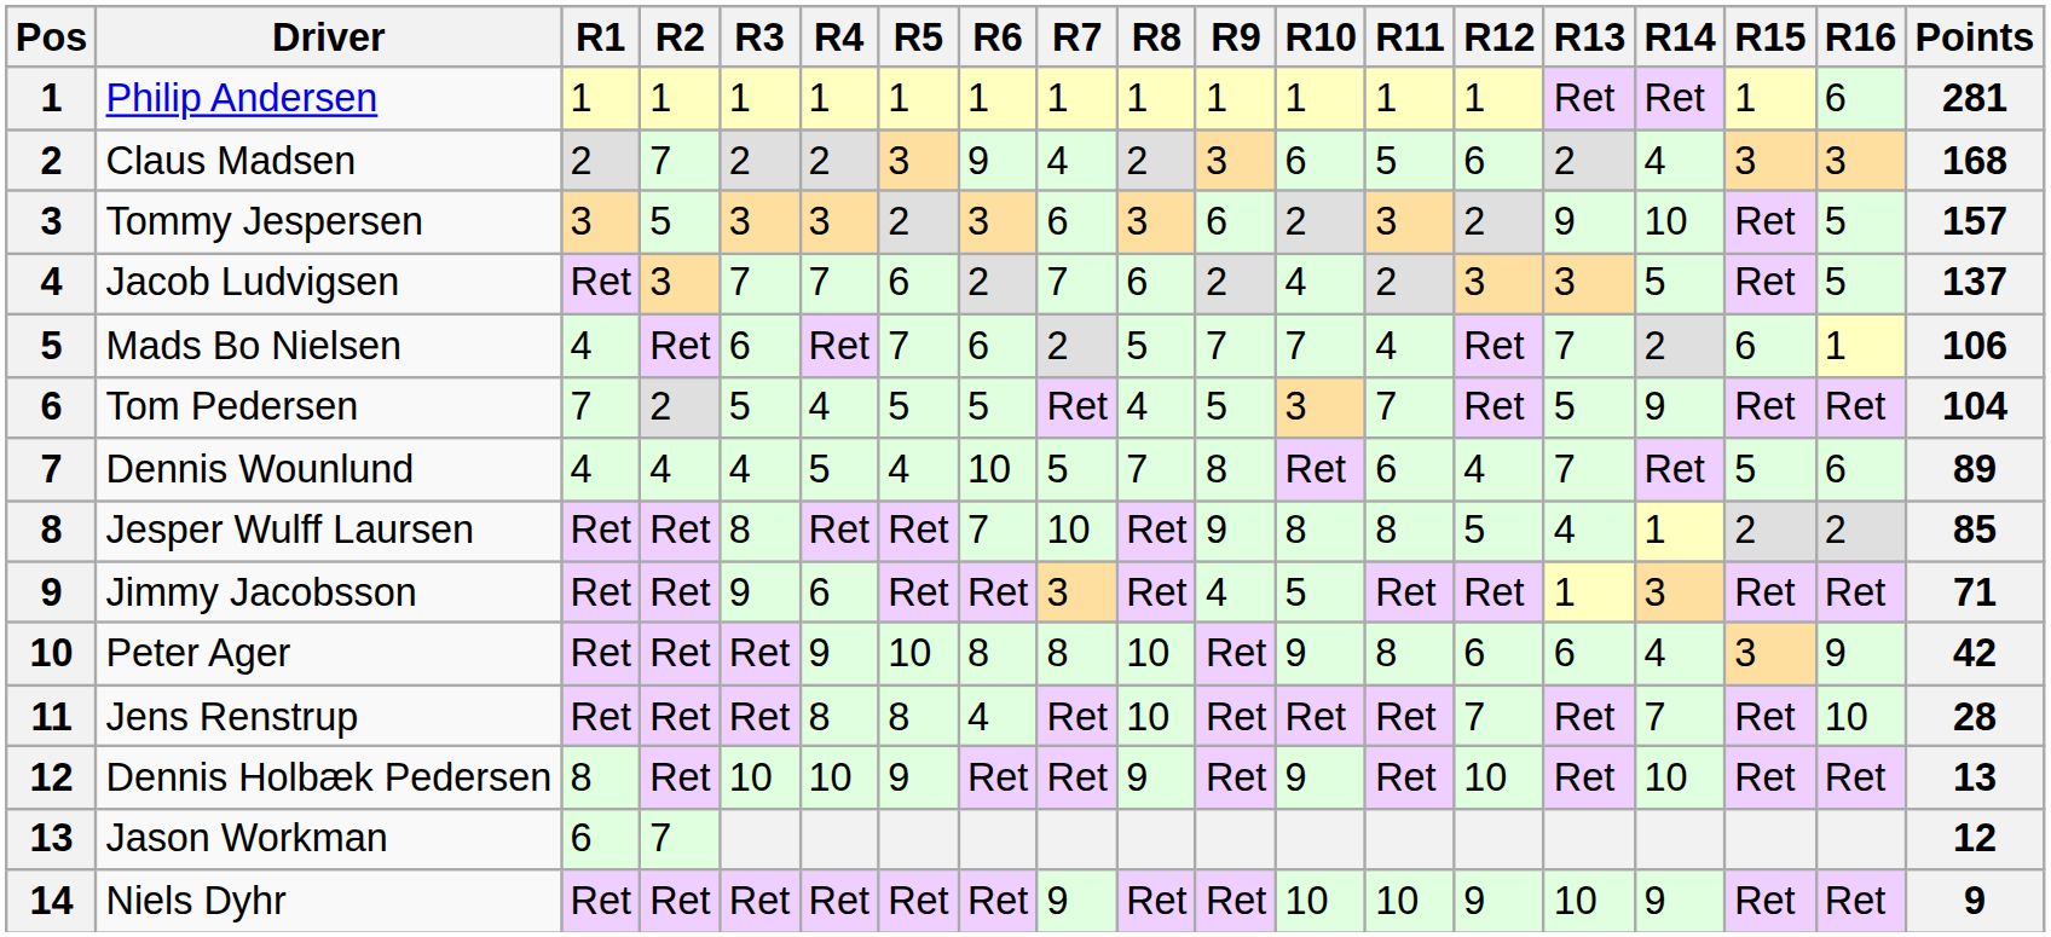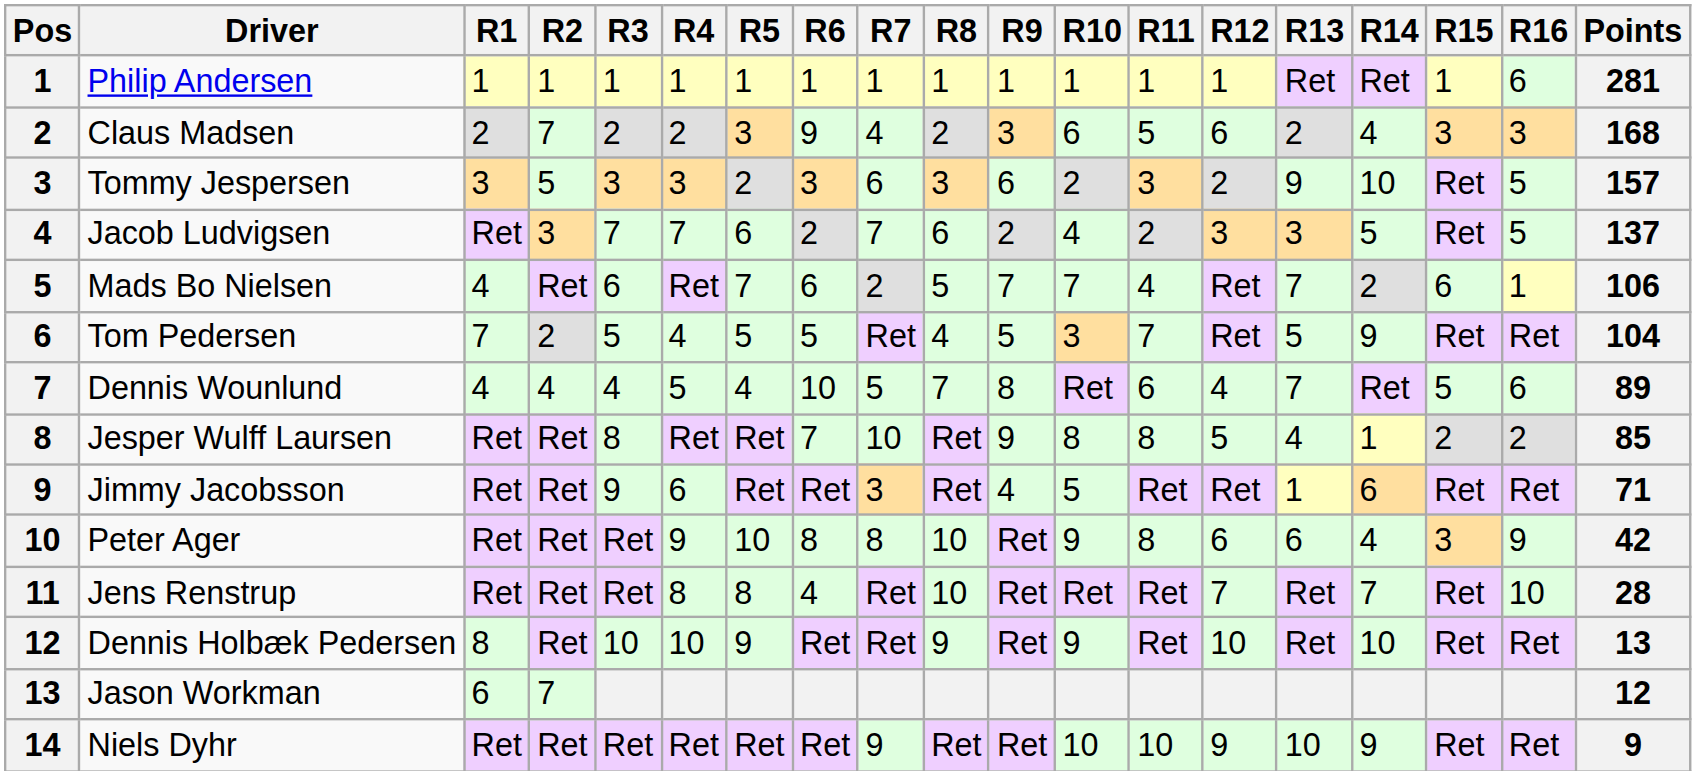Jimmy Jacobsson | R14: 3 -> 6
